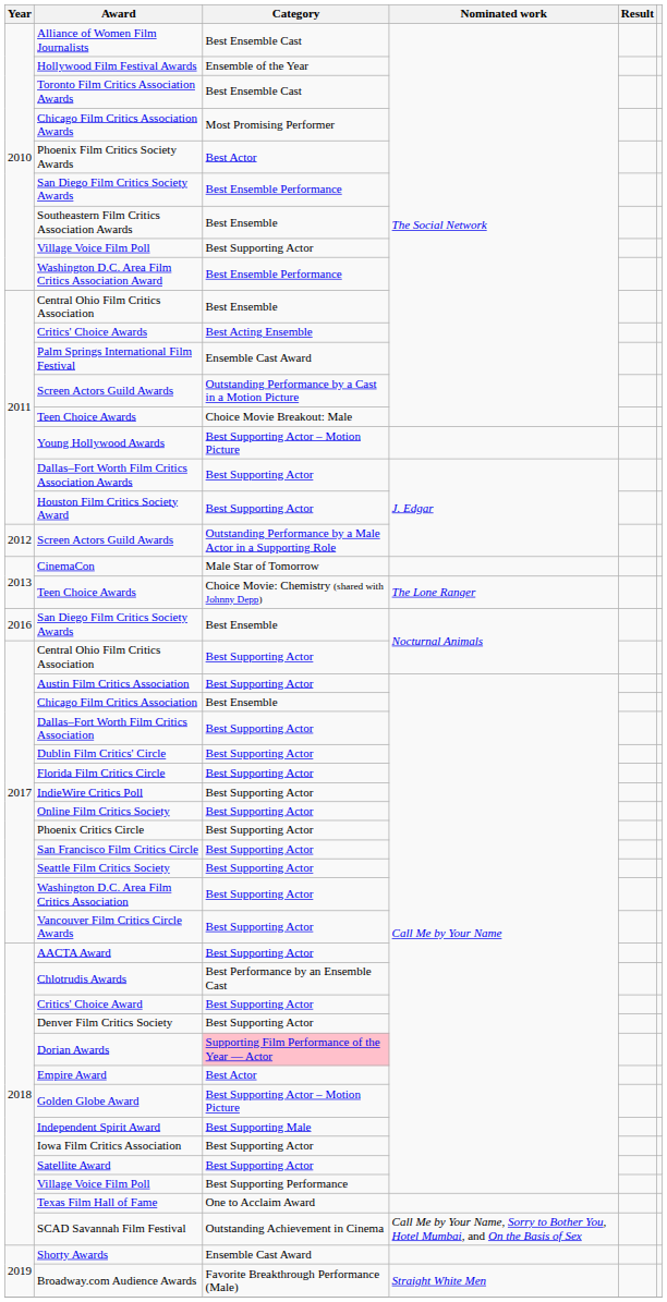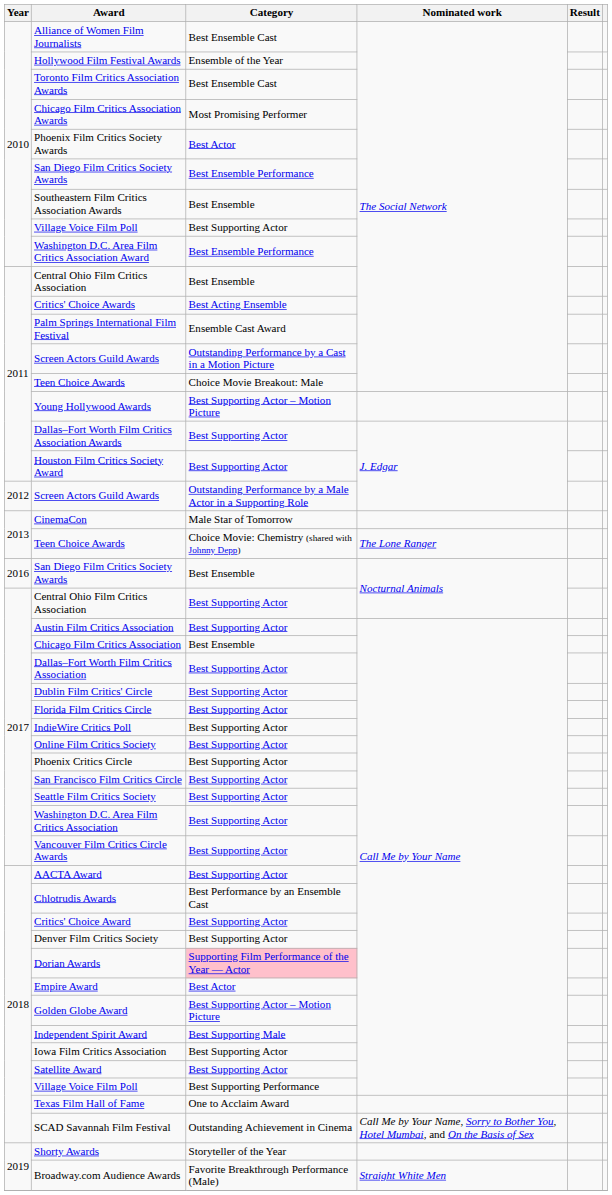Shorty Awards | Category: Ensemble Cast Award -> Storyteller of the Year
